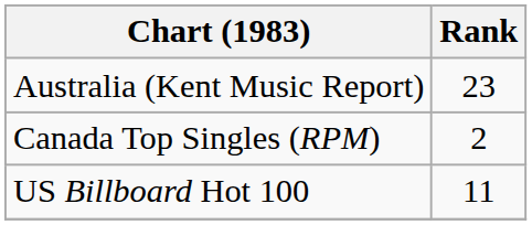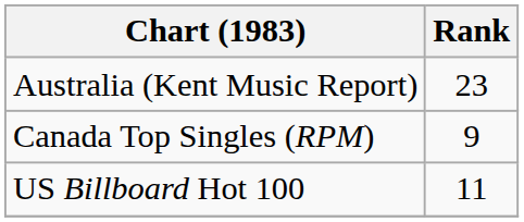Canada Top Singles (RPM) | Rank: 2 -> 9
